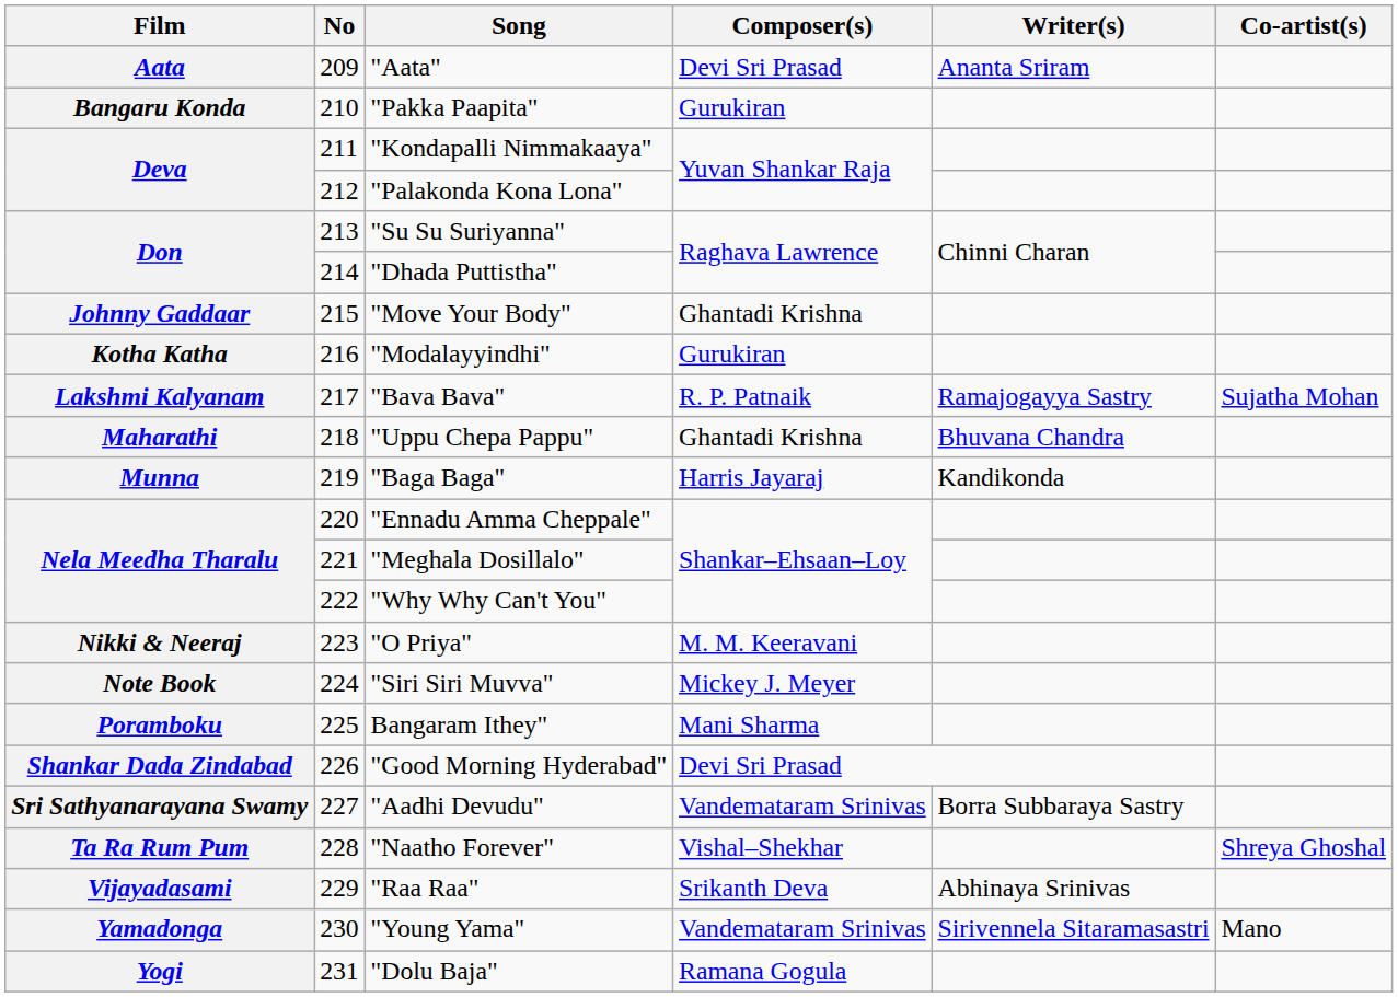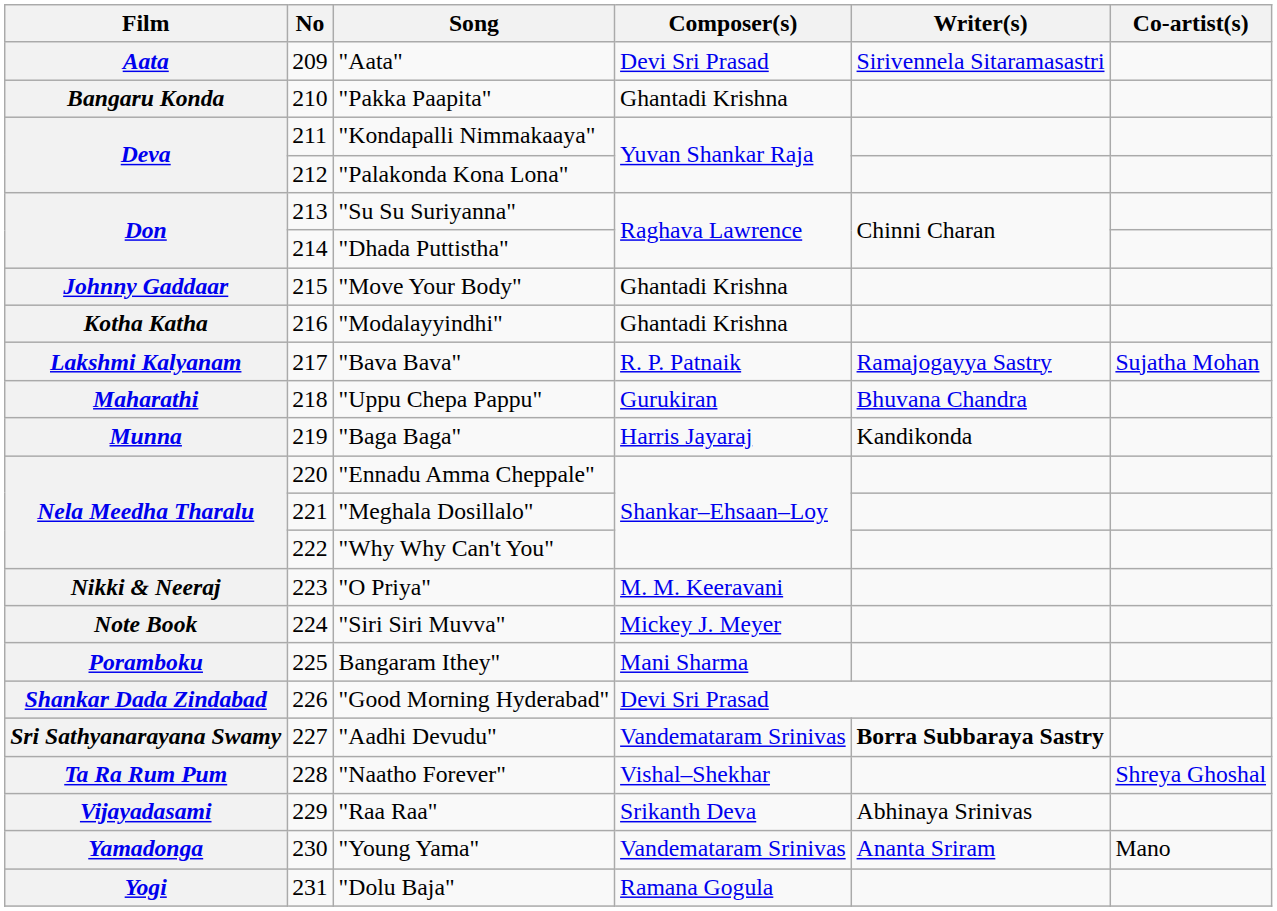"Aata" | Writer(s): Ananta Sriram -> Sirivennela Sitaramasastri
"Pakka Paapita" | Composer(s): Gurukiran -> Ghantadi Krishna
"Modalayyindhi" | Composer(s): Gurukiran -> Ghantadi Krishna
"Uppu Chepa Pappu" | Composer(s): Ghantadi Krishna -> Gurukiran
"Aadhi Devudu" | Writer(s): normal -> bold
"Young Yama" | Writer(s): Sirivennela Sitaramasastri -> Ananta Sriram
